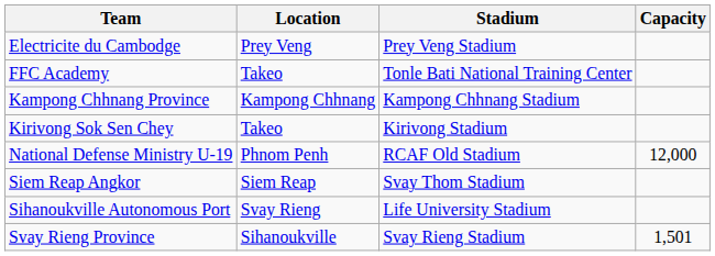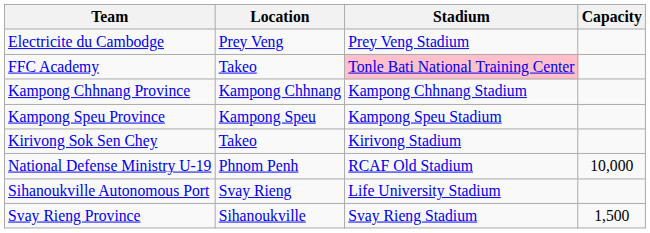FFC Academy | Stadium: no background -> pink background
+ row: Kampong Speu Province | Kampong Speu | Kampong Speu Stadium
National Defense Ministry U-19 | Capacity: 12,000 -> 10,000
- row: Siem Reap Angkor | Siem Reap | Svay Thom Stadium
Svay Rieng Province | Capacity: 1,501 -> 1,500
